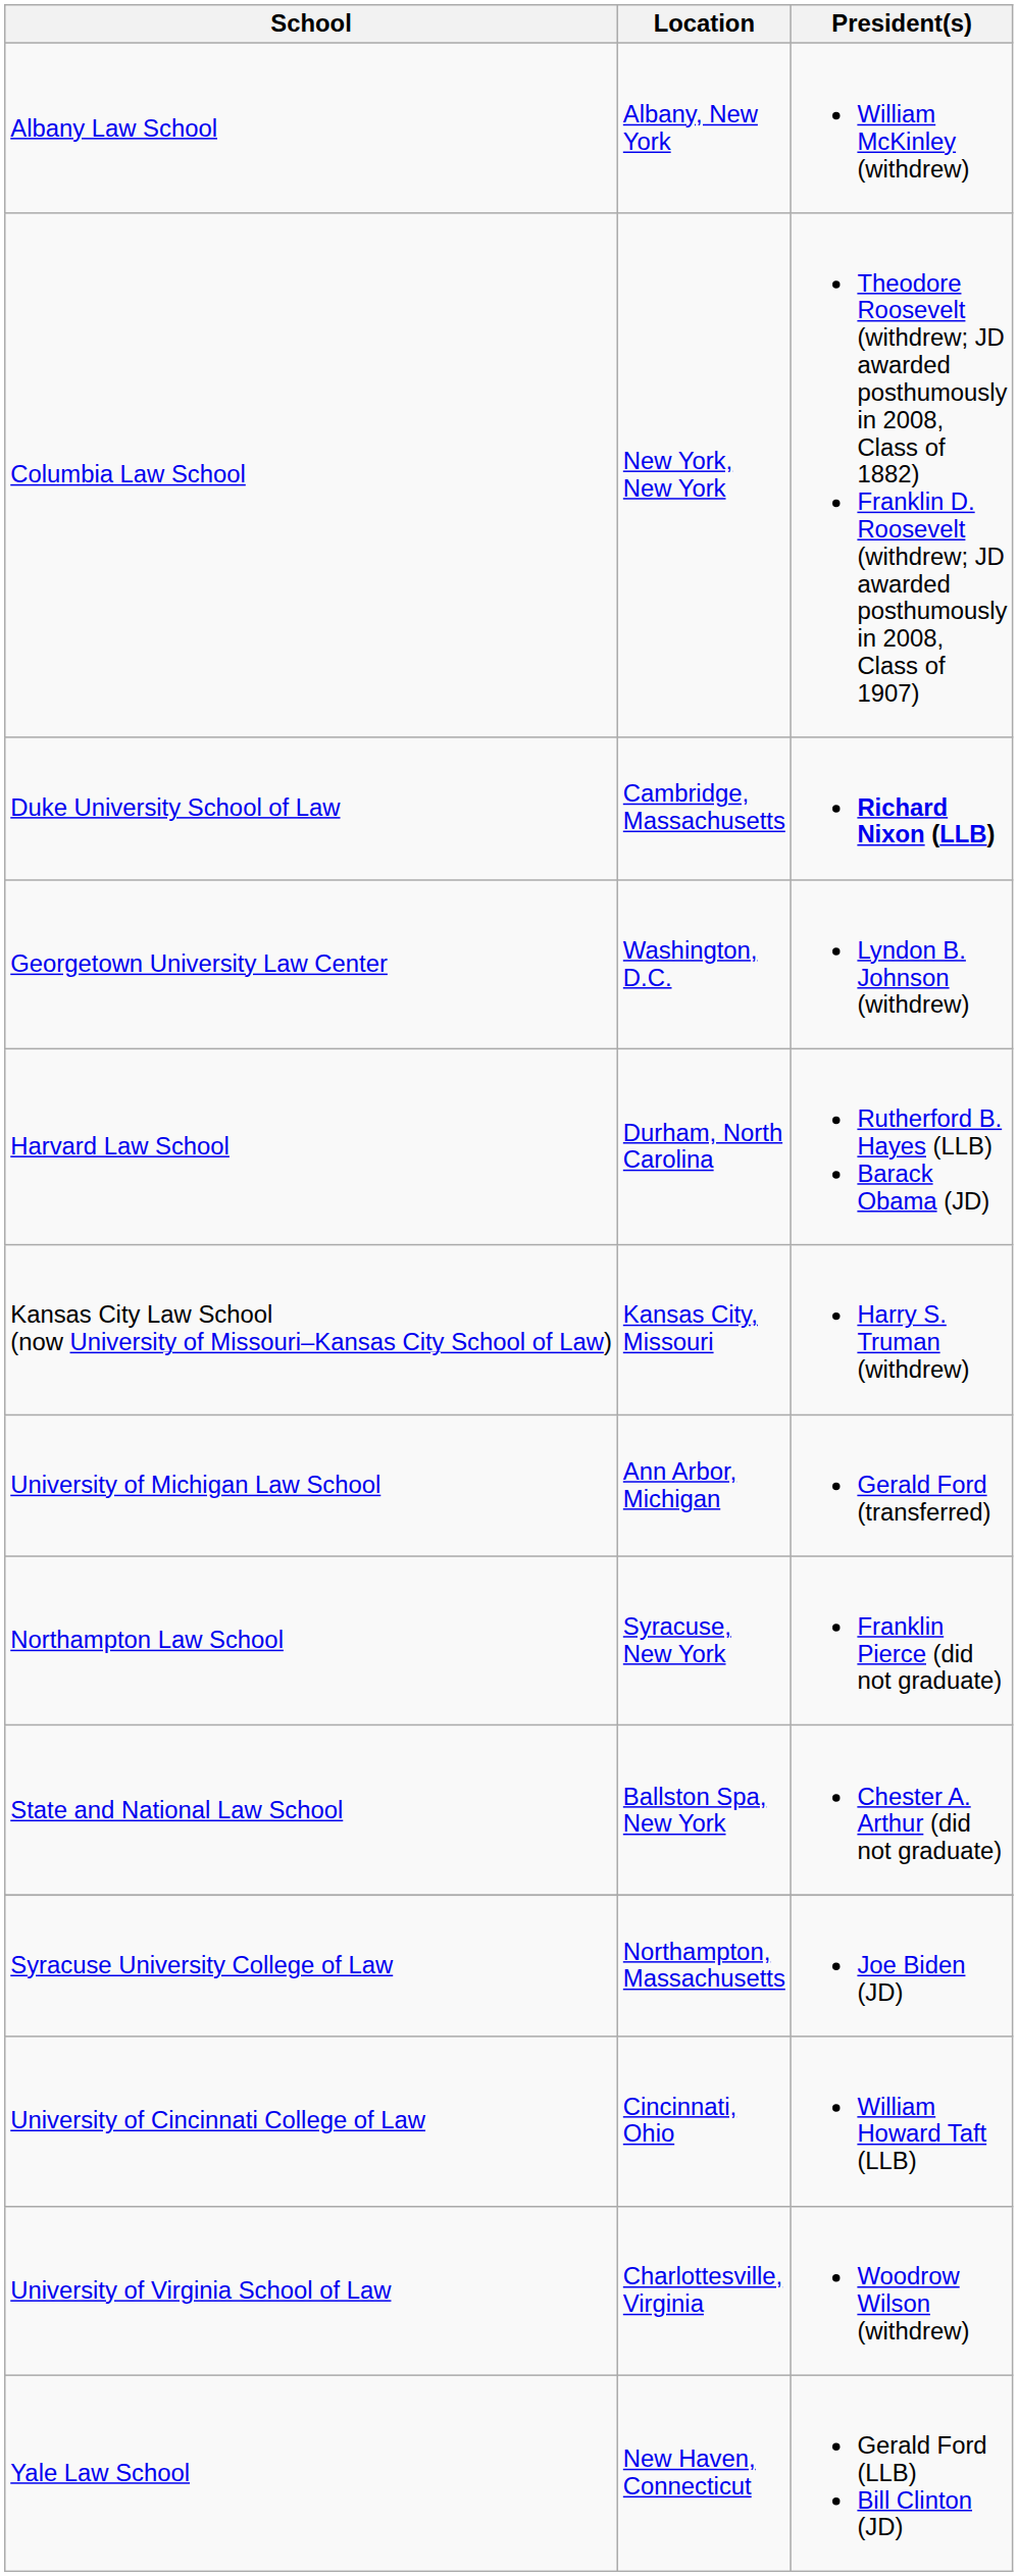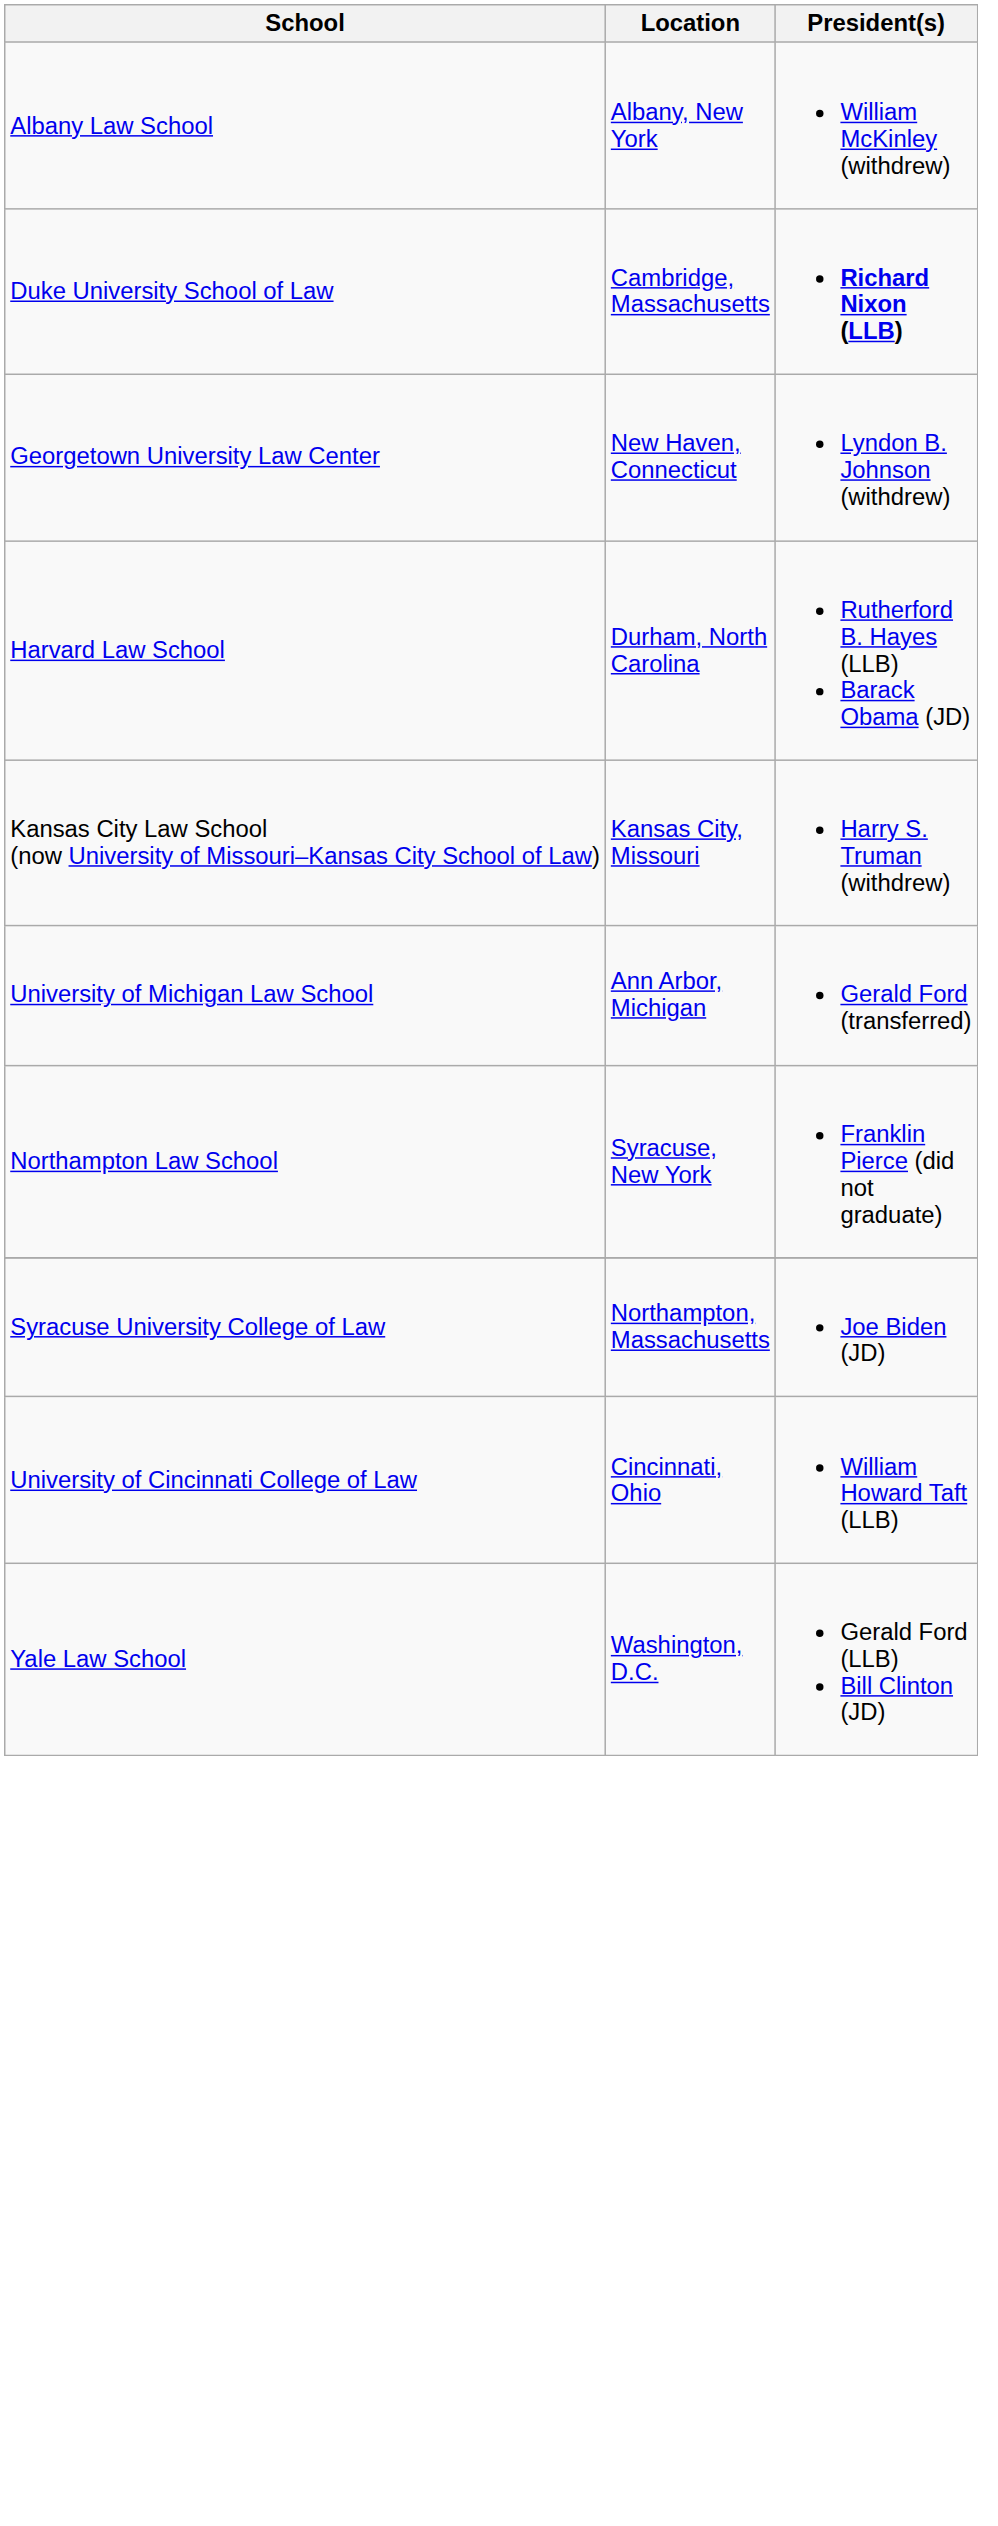- row: Columbia Law School | New York, New York | Theodore Roosevelt (withdrew; JD awarded posthumously in 2008, Class of 1882) Franklin D. Roosevelt (withdrew; JD awarded posthumously in 2008, Class of 1907)
Georgetown University Law Center | Location: Washington, D.C. -> New Haven, Connecticut
- row: State and National Law School | Ballston Spa, New York | Chester A. Arthur (did not graduate)
- row: University of Virginia School of Law | Charlottesville, Virginia | Woodrow Wilson (withdrew)
Yale Law School | Location: New Haven, Connecticut -> Washington, D.C.
